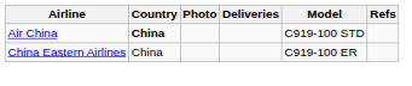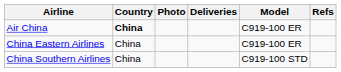Air China | Model: C919-100 STD -> C919-100 ER
+ row: China Southern Airlines | China | C919-100 STD
